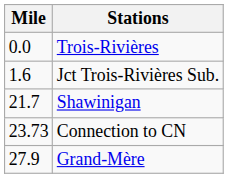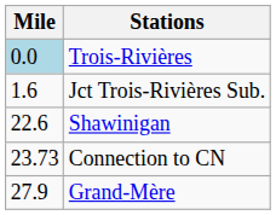Trois-Rivières | Mile: no background -> lightblue background
Shawinigan | Mile: 21.7 -> 22.6
